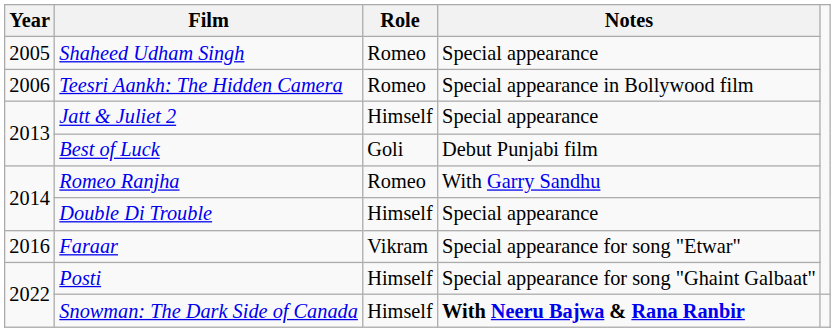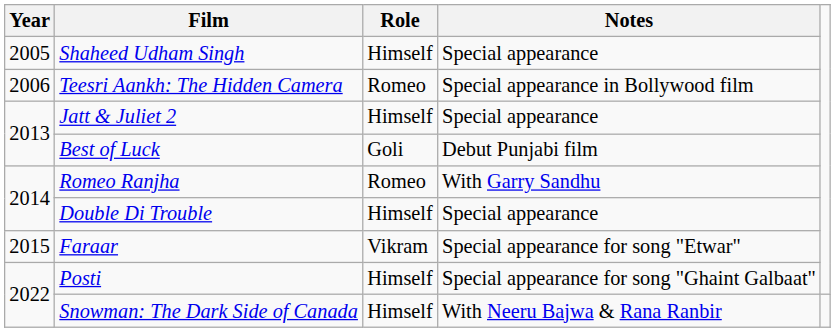Shaheed Udham Singh | Role: Romeo -> Himself
Faraar | Year: 2016 -> 2015
Snowman: The Dark Side of Canada | Notes: bold -> normal
